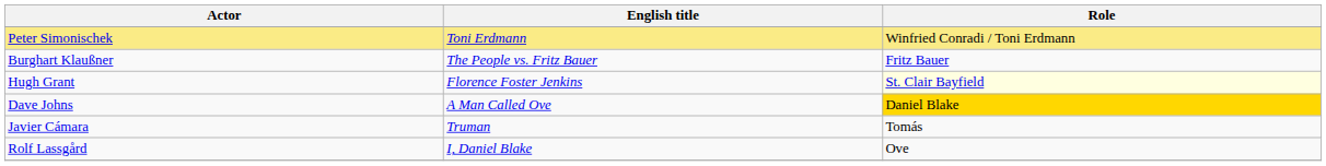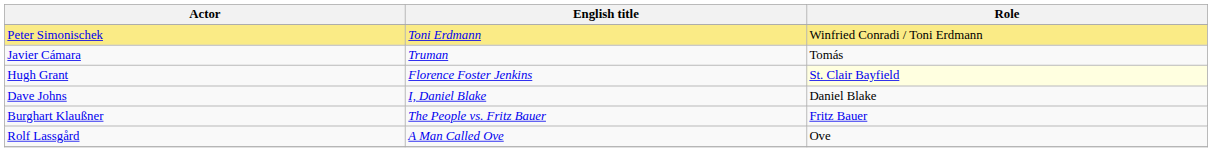rows swapped: Javier Cámara <-> Burghart Klaußner
Dave Johns | English title: A Man Called Ove -> I, Daniel Blake
Dave Johns | Role: gold background -> no background
Rolf Lassgård | English title: I, Daniel Blake -> A Man Called Ove
